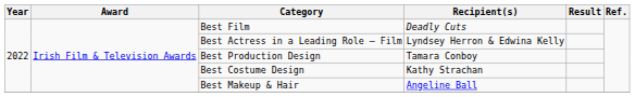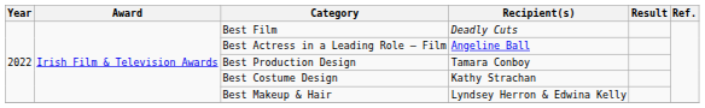Best Actress in a Leading Role — Film | Recipient(s): Lyndsey Herron & Edwina Kelly -> Angeline Ball
Best Makeup & Hair | Recipient(s): Angeline Ball -> Lyndsey Herron & Edwina Kelly
